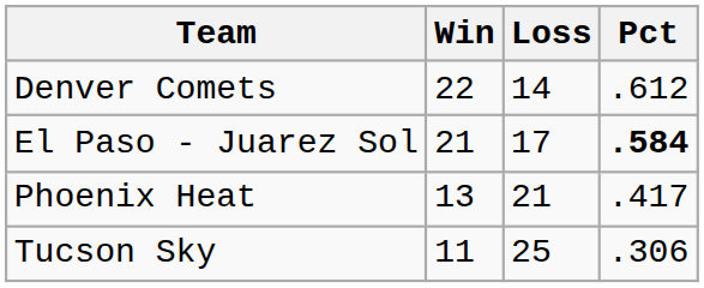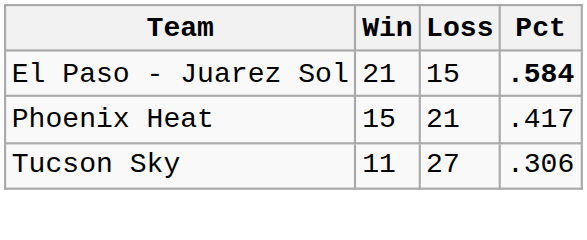- row: Denver Comets | 22 | 14 | .612
El Paso - Juarez Sol | Loss: 17 -> 15
Phoenix Heat | Win: 13 -> 15
Tucson Sky | Loss: 25 -> 27
